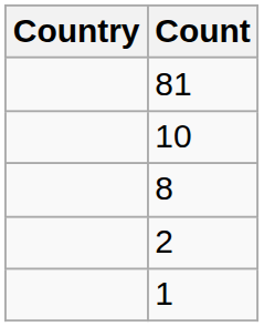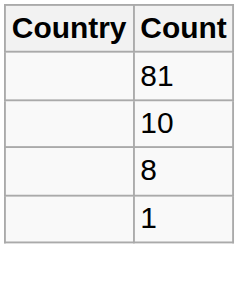- row: 2
